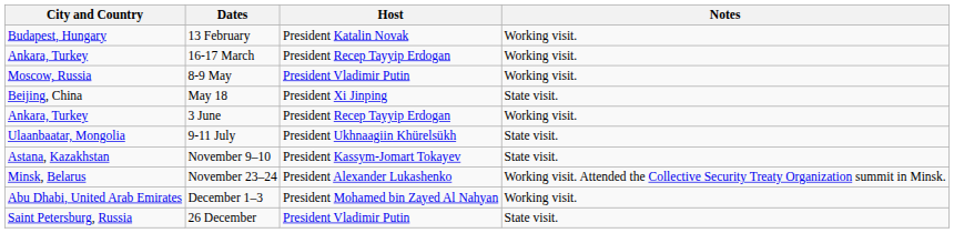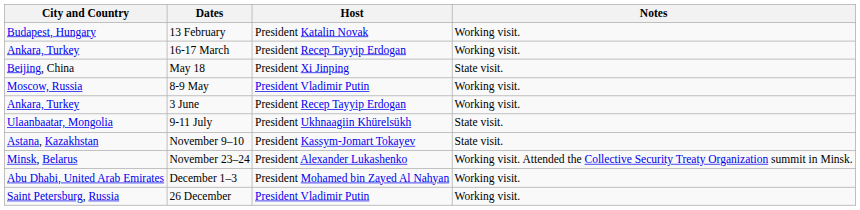rows swapped: 8-9 May <-> May 18
26 December | Notes: State visit. -> Working visit.
